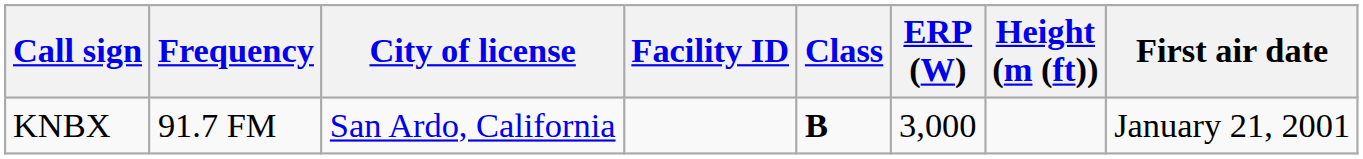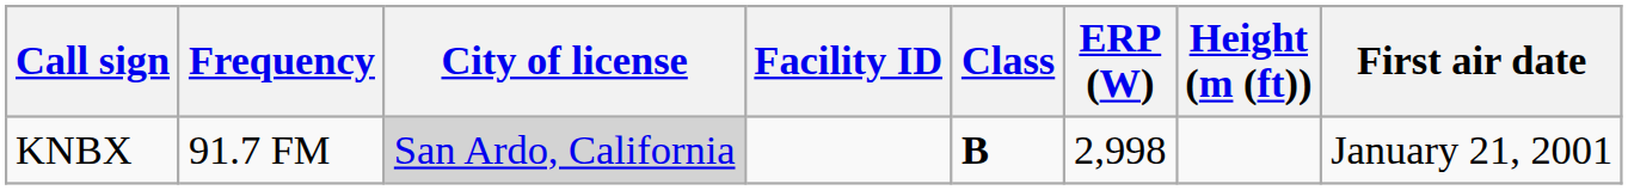KNBX | City of license: no background -> lightgrey background
KNBX | ERP (W): 3,000 -> 2,998
